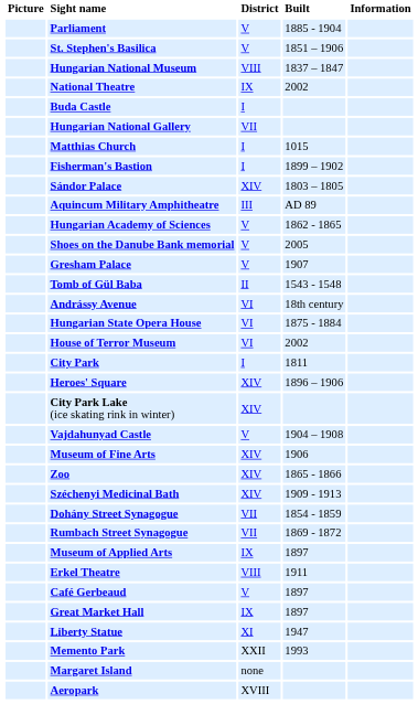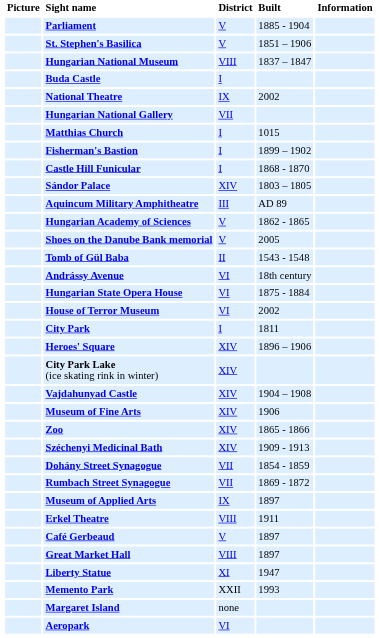rows swapped: National Theatre <-> Buda Castle
+ row: Castle Hill Funicular | I | 1868 - 1870
- row: Gresham Palace | V | 1907
Vajdahunyad Castle | District: V -> XIV
Great Market Hall | District: IX -> VIII
Aeropark | District: XVIII -> VI
